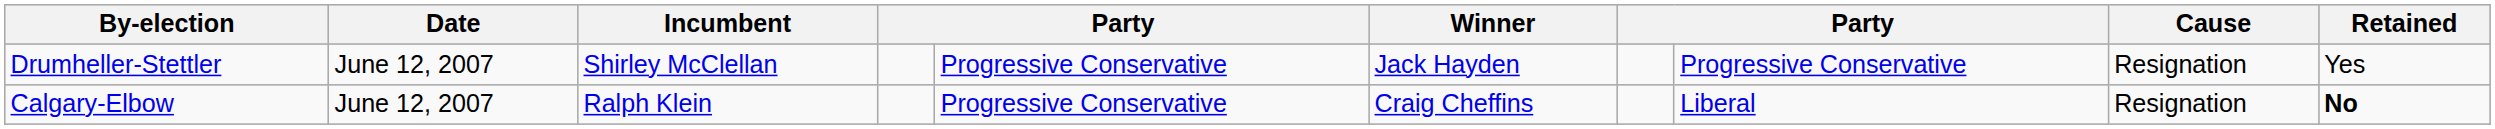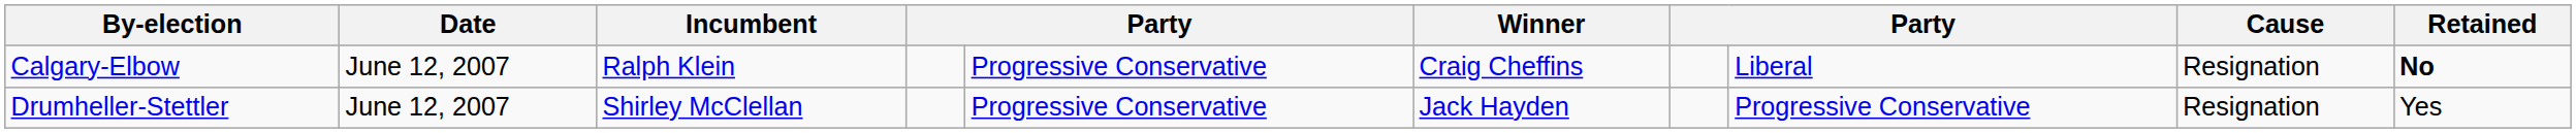rows swapped: Drumheller-Stettler <-> Calgary-Elbow
